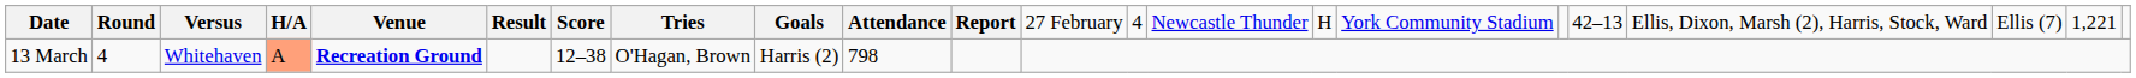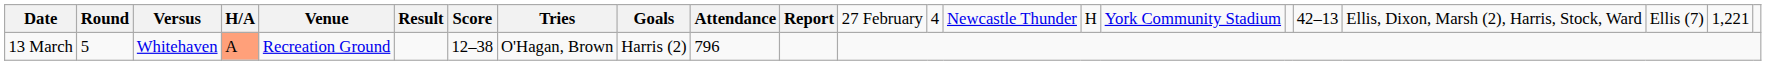13 March | column 2: 4 -> 5
13 March | column 5: bold -> normal
13 March | column 10: 798 -> 796
